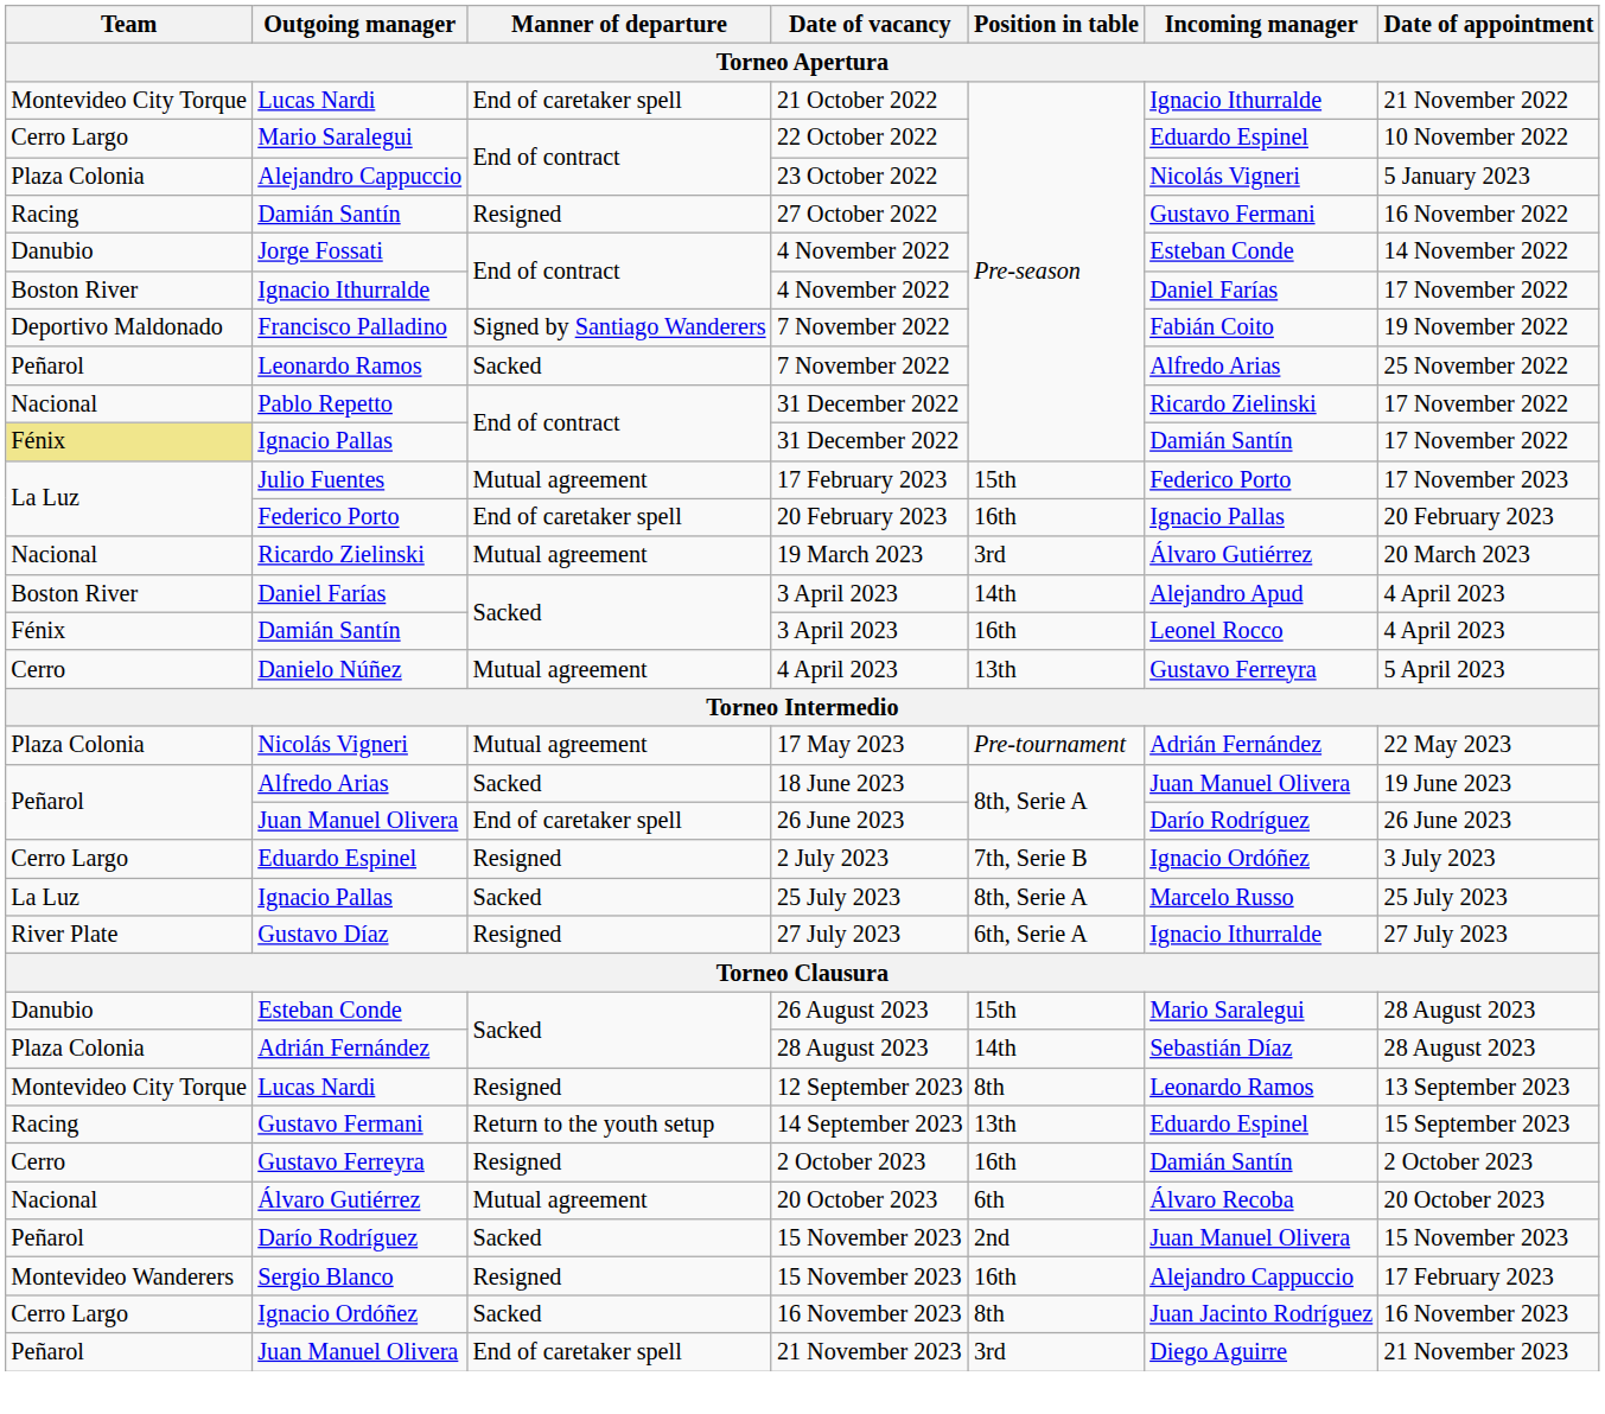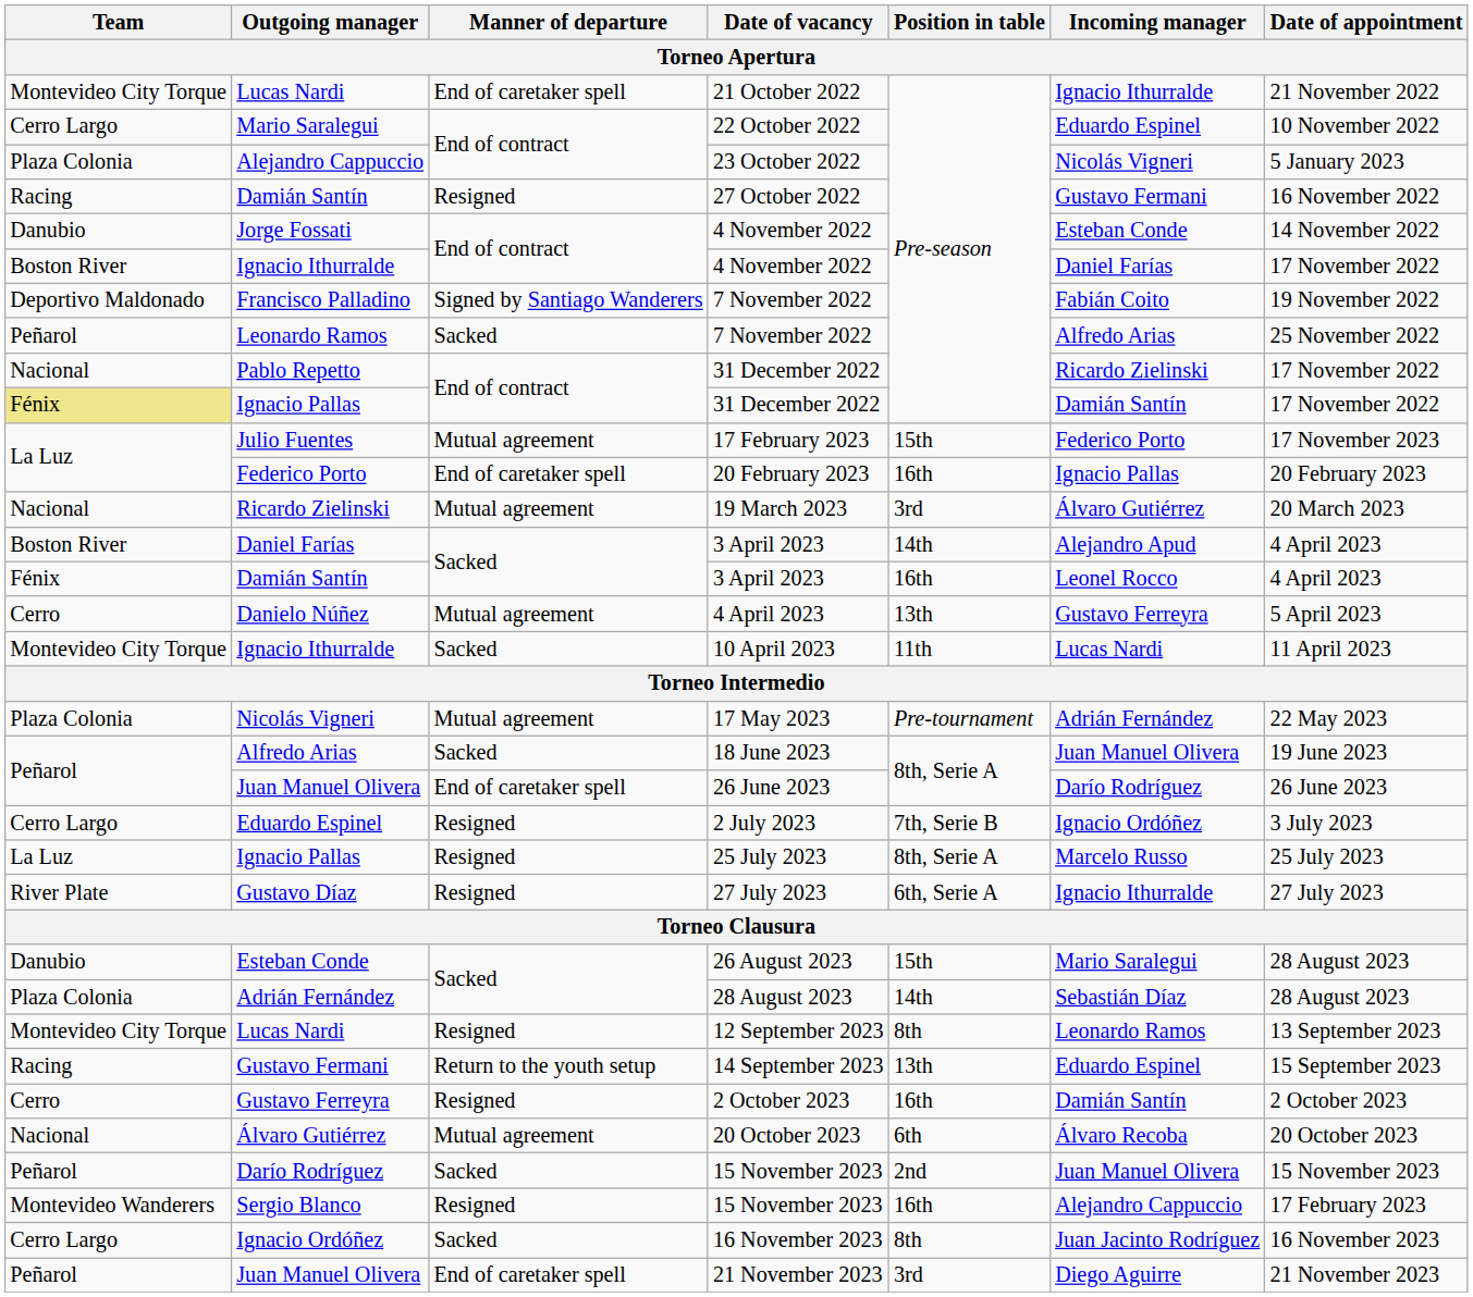+ row: Montevideo City Torque | Ignacio Ithurralde | Sacked | 10 April 2023 | 11th | Lucas Nardi | 11 April 2023
Ignacio Pallas / 25 July 2023 | Manner of departure: Sacked -> Resigned
